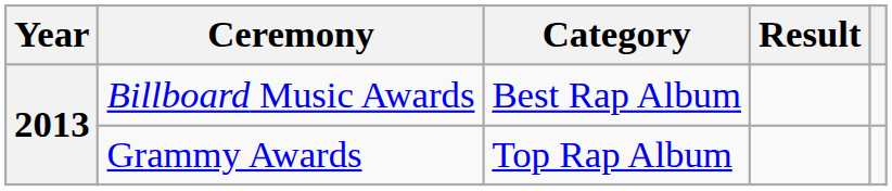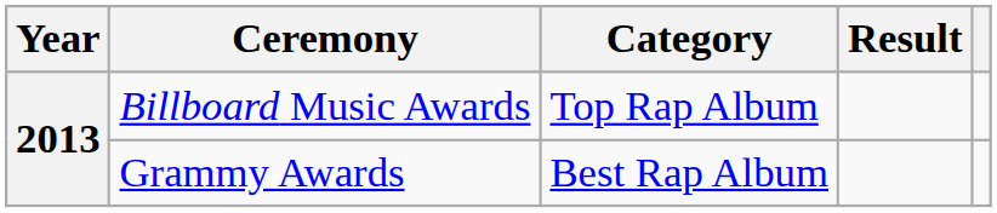Billboard Music Awards | Category: Best Rap Album -> Top Rap Album
Grammy Awards | Category: Top Rap Album -> Best Rap Album
